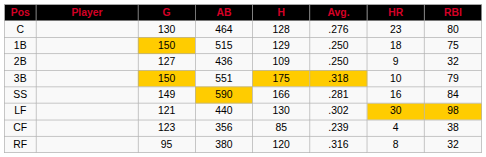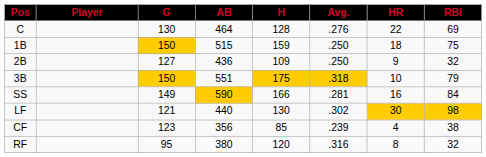C | HR: 23 -> 22
C | RBI: 80 -> 69
1B | H: 129 -> 159
